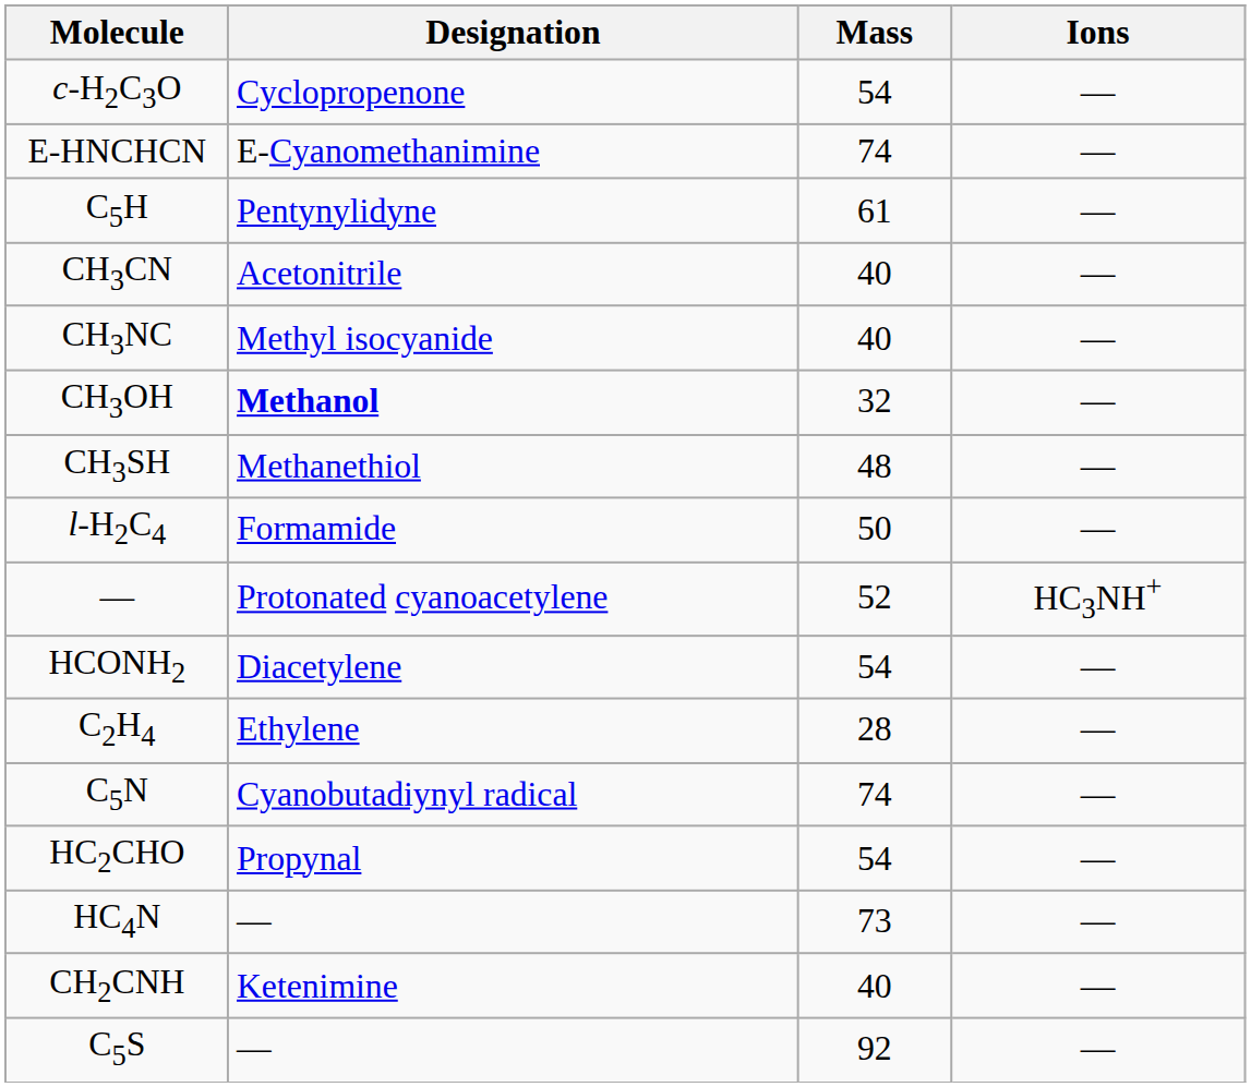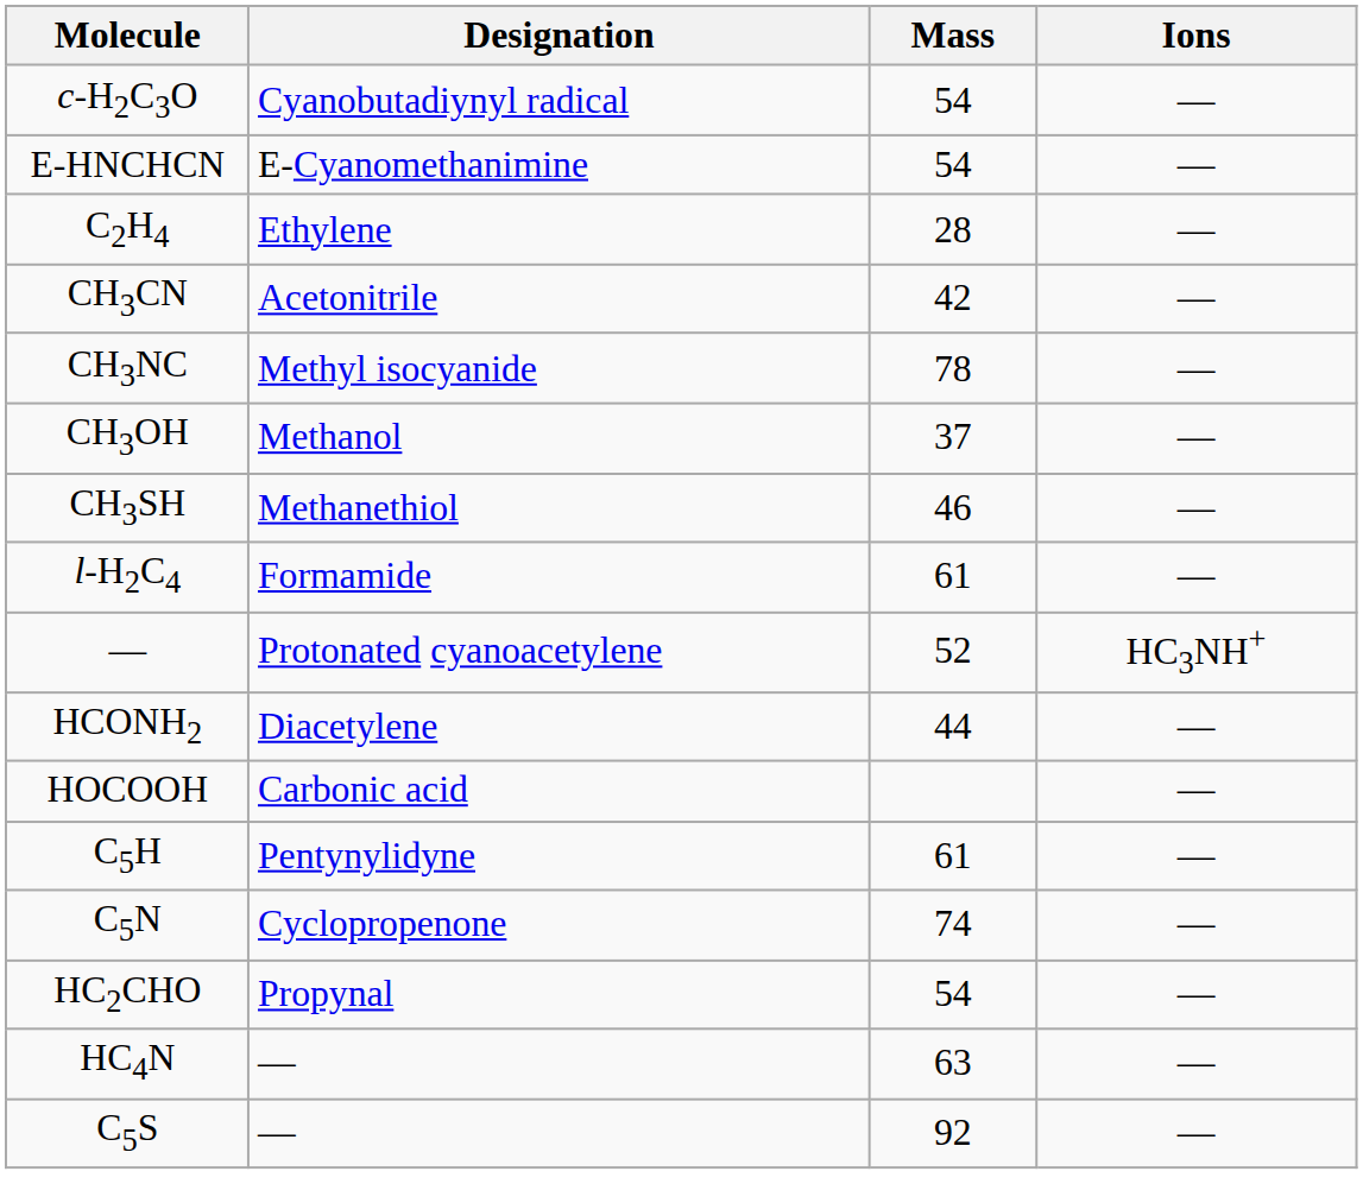c-H2C3O | Designation: Cyclopropenone -> Cyanobutadiynyl radical
E-HNCHCN | Mass: 74 -> 54
rows swapped: C2H4 <-> C5H
CH3CN | Mass: 40 -> 42
CH3NC | Mass: 40 -> 78
CH3OH | Designation: bold -> normal
CH3OH | Mass: 32 -> 37
CH3SH | Mass: 48 -> 46
l-H2C4 | Mass: 50 -> 61
HCONH2 | Mass: 54 -> 44
+ row: HOCOOH | Carbonic acid | —
C5N | Designation: Cyanobutadiynyl radical -> Cyclopropenone
HC4N | Mass: 73 -> 63
- row: CH2CNH | Ketenimine | 40 | —
